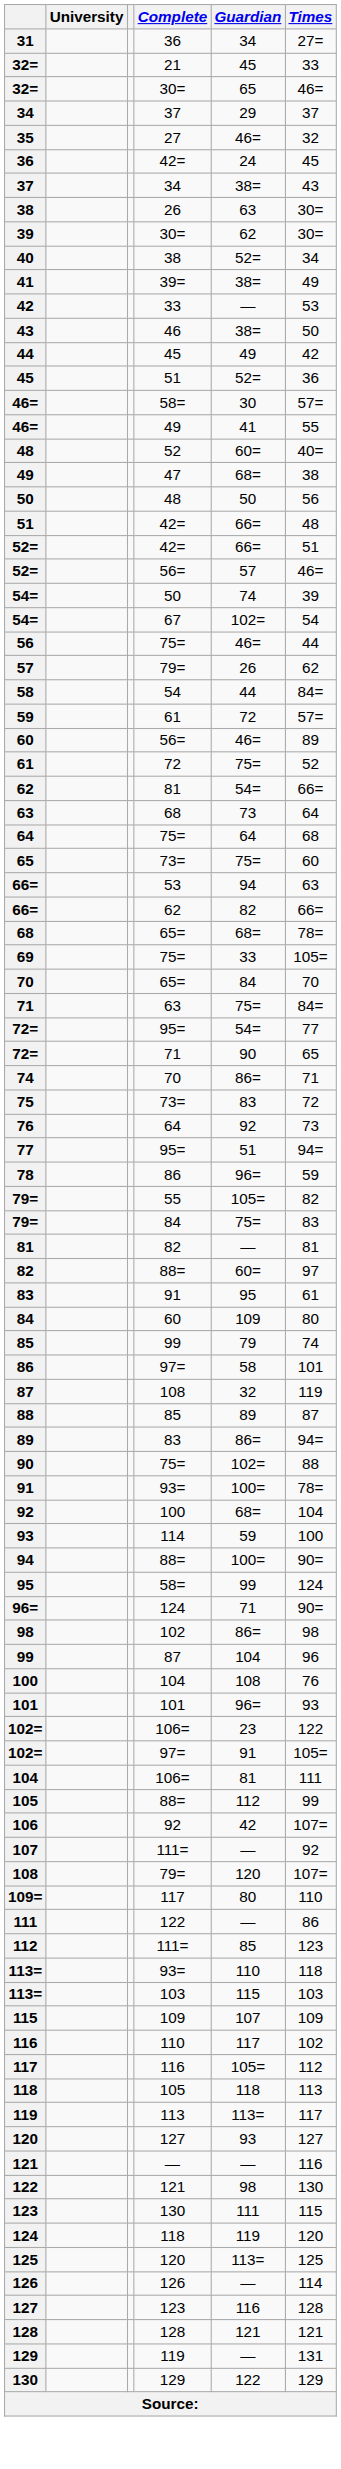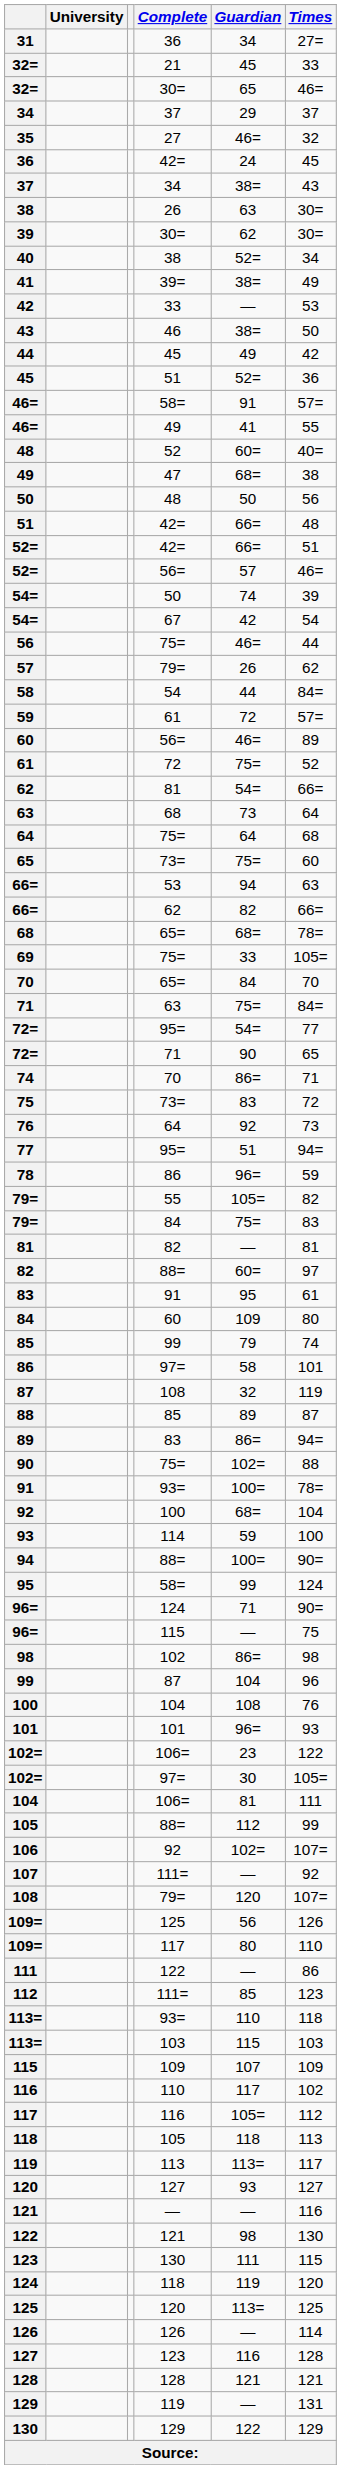46= / 58= | Guardian: 30 -> 91
54= / 67 | Guardian: 102= -> 42
+ row: 96= | 115 | — | 75
102= / 97= | Guardian: 91 -> 30
106 | Guardian: 42 -> 102=
+ row: 109= | 125 | 56 | 126
